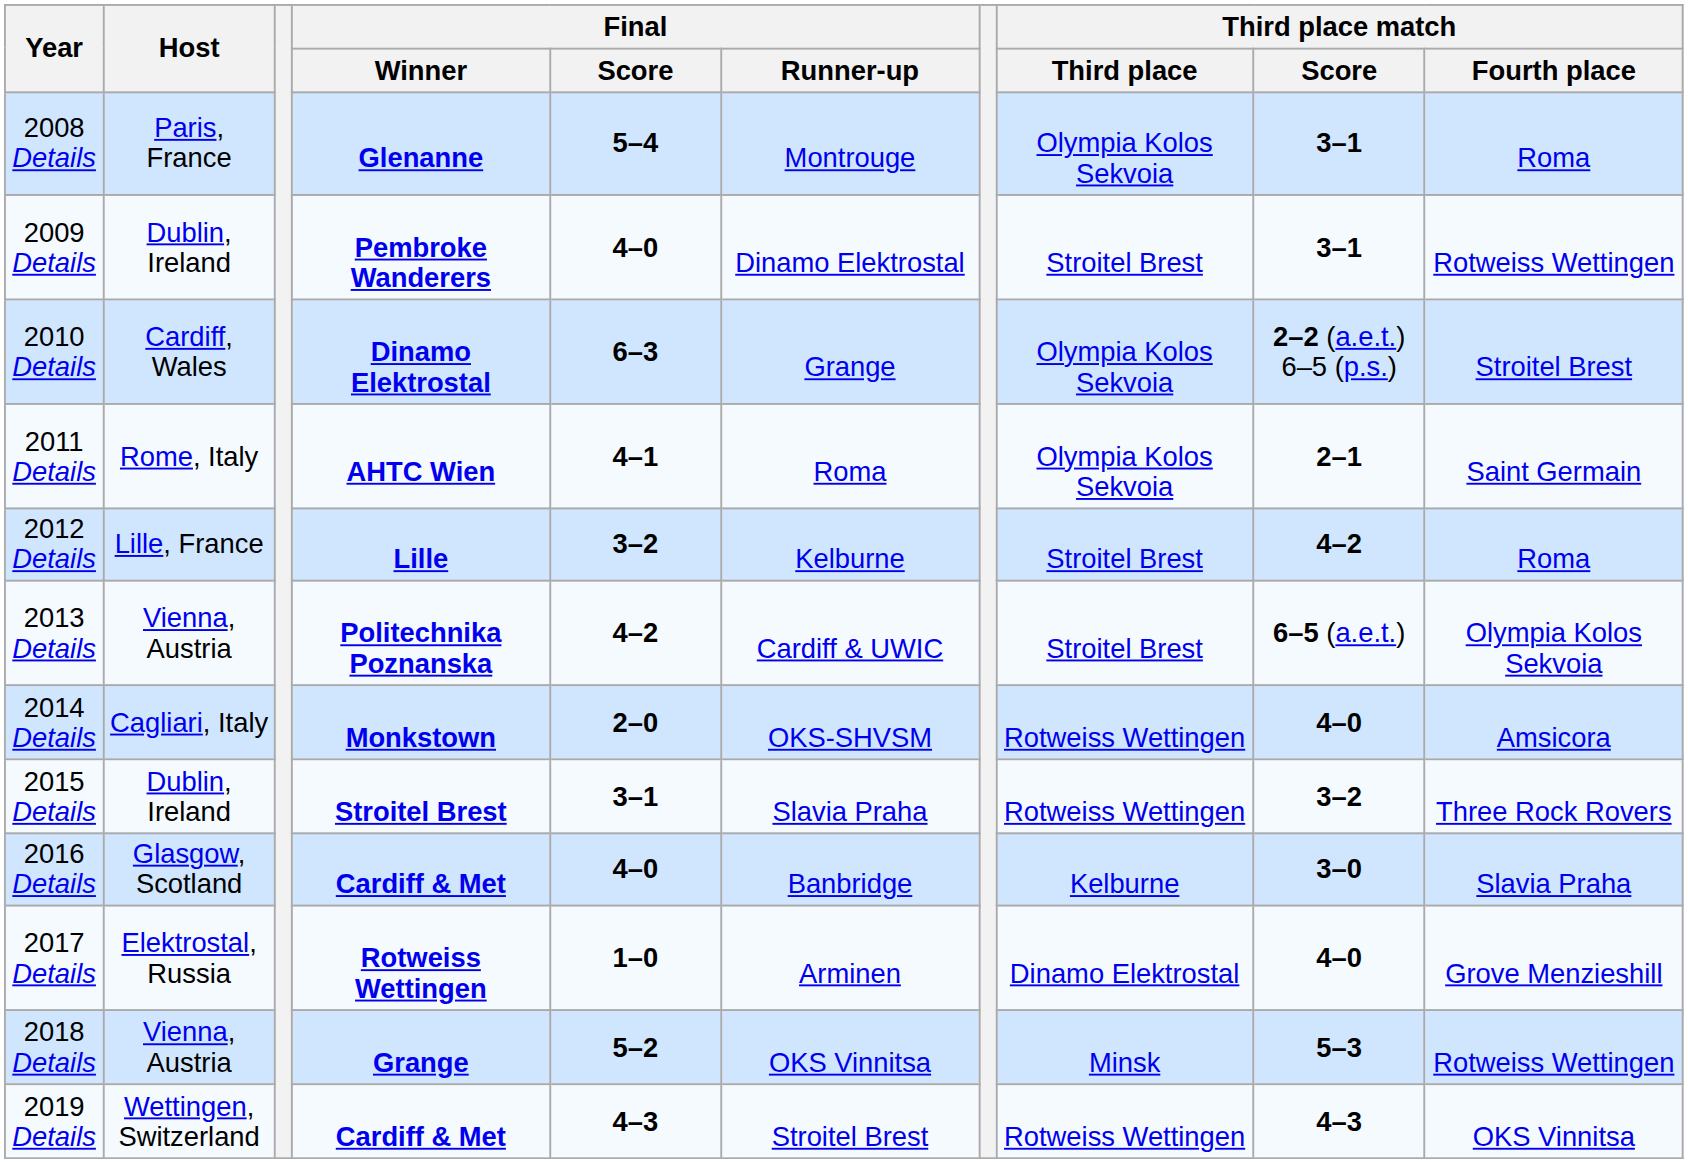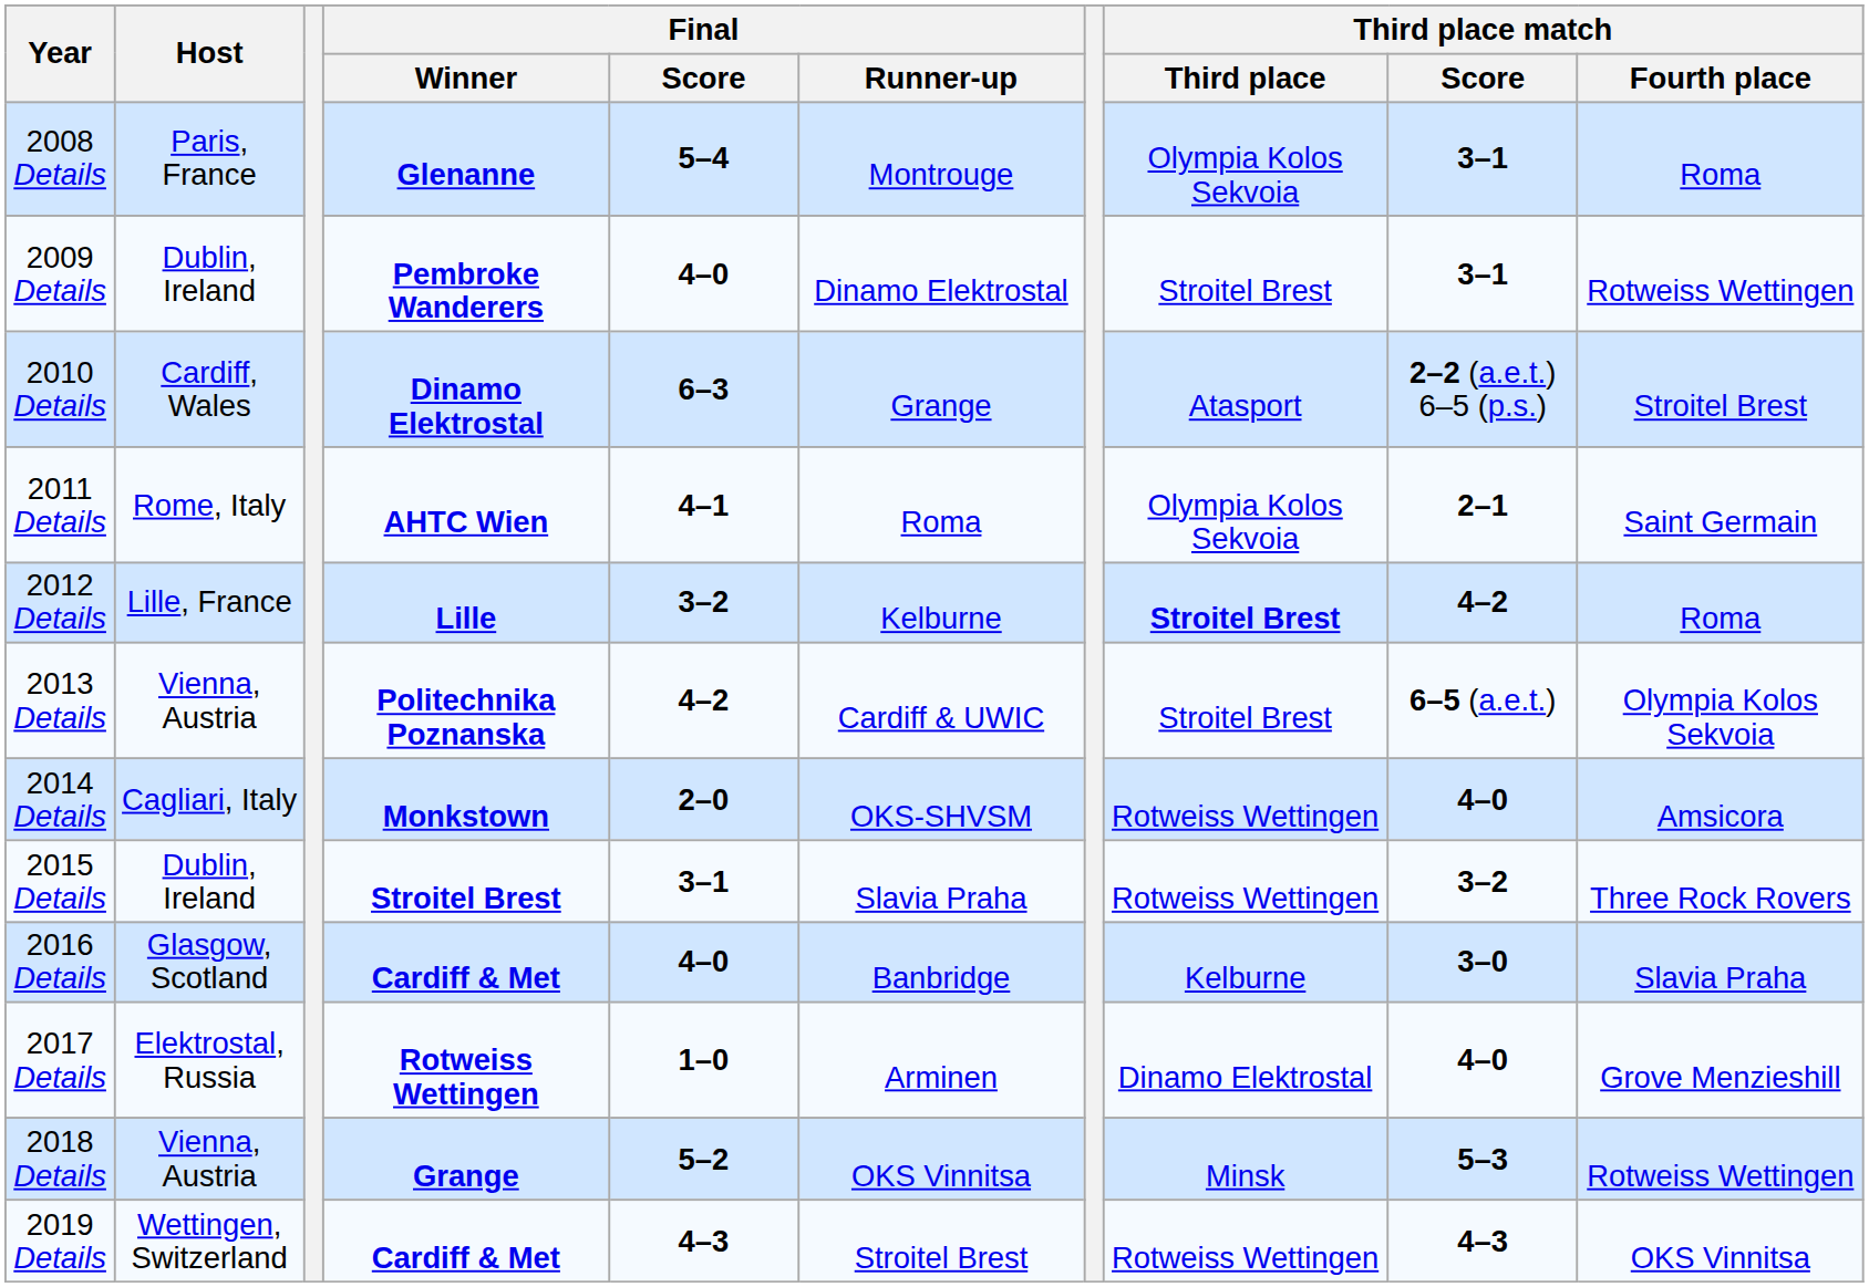2010 Details | Third place match / Third place: Olympia Kolos Sekvoia -> Atasport
2012 Details | Third place match / Third place: normal -> bold
